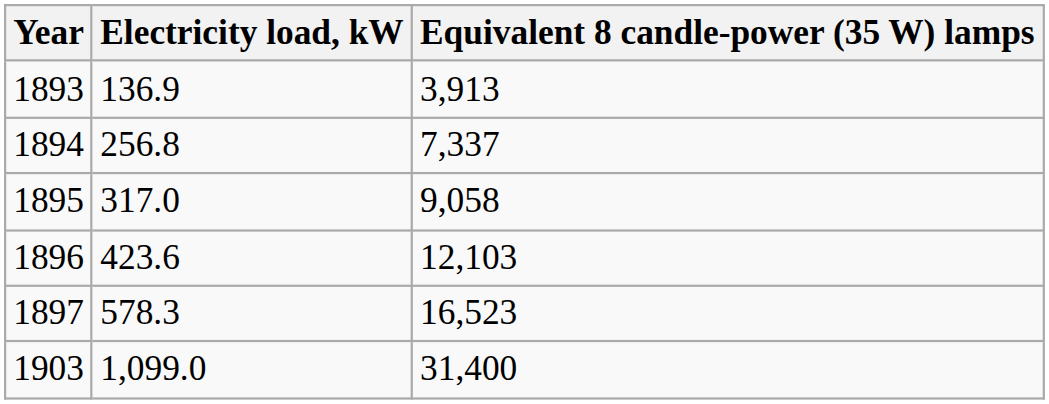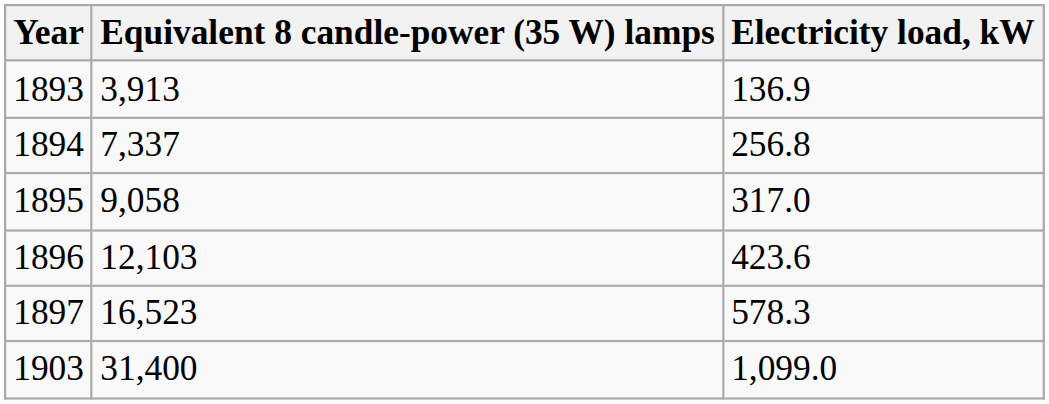columns swapped: Equivalent 8 candle-power (35 W) lamps <-> Electricity load, kW
